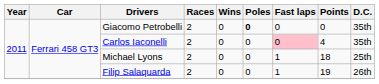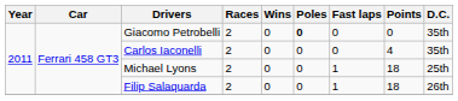Carlos Iaconelli | Fast laps: pink background -> no background
Filip Salaquarda | Points: 19 -> 18
